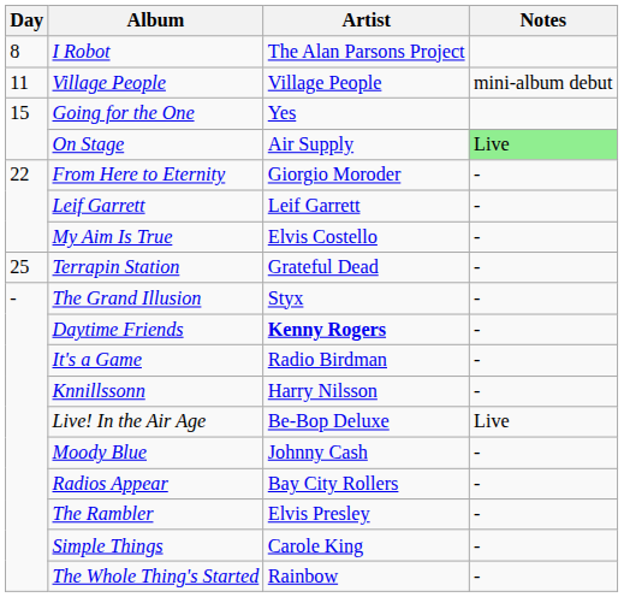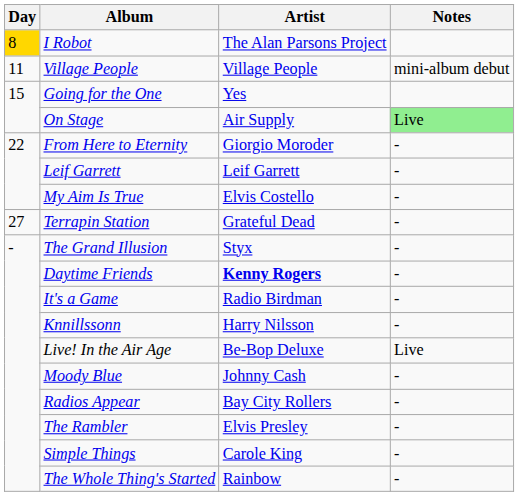I Robot | Day: no background -> gold background
Terrapin Station | Day: 25 -> 27
